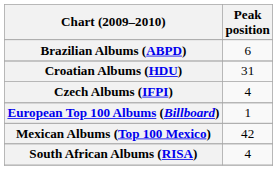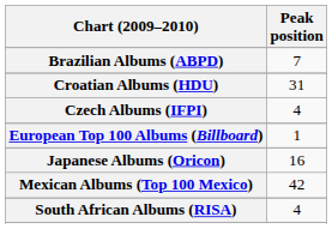Brazilian Albums (ABPD) | Peak position: 6 -> 7
+ row: Japanese Albums (Oricon) | 16
